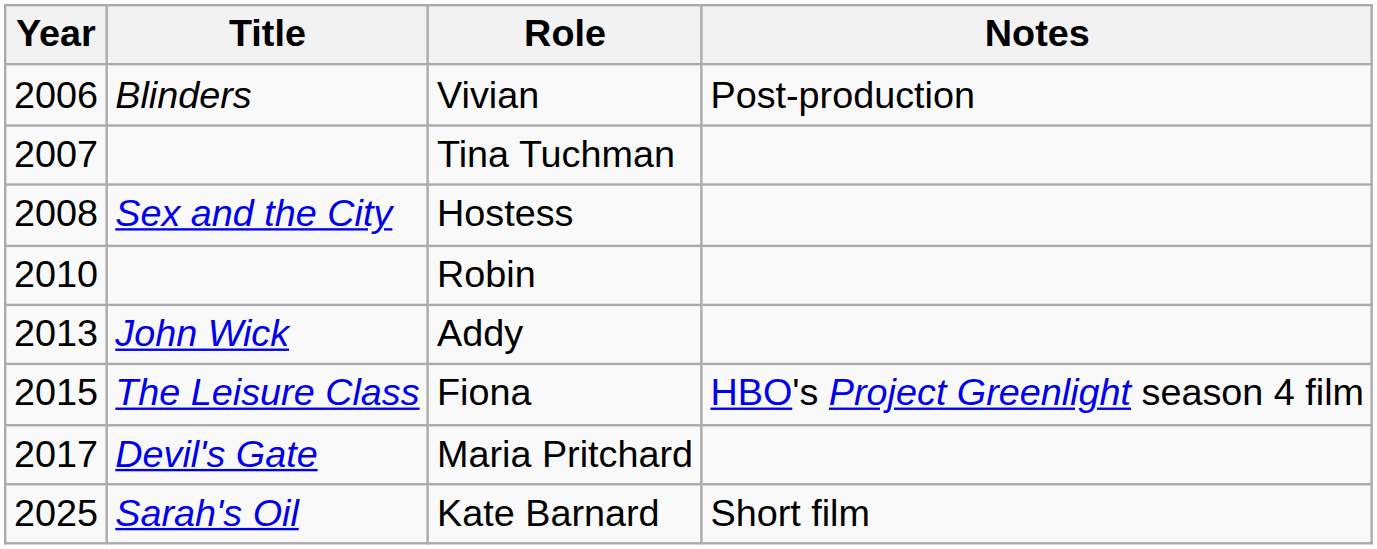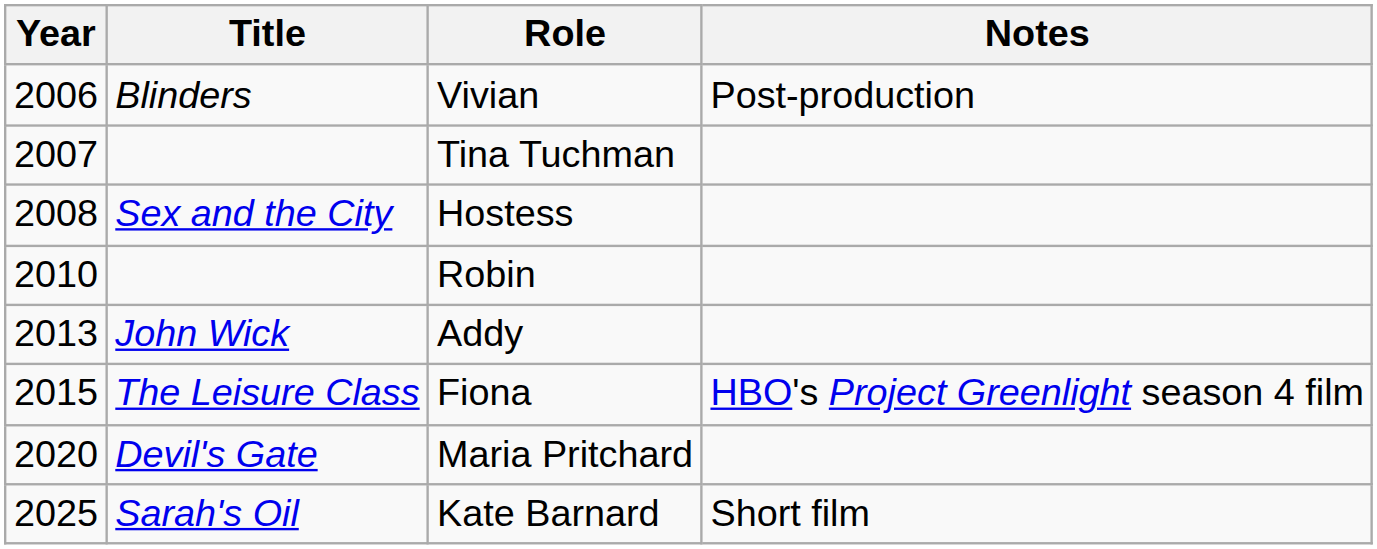Maria Pritchard | Year: 2017 -> 2020
